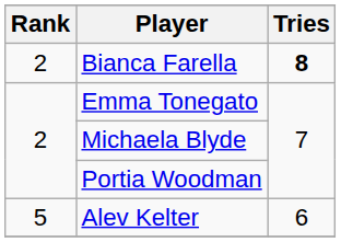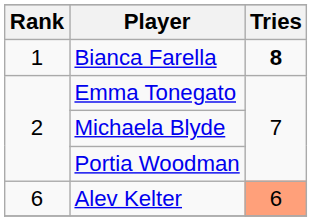Bianca Farella | Rank: 2 -> 1
Alev Kelter | Rank: 5 -> 6
Alev Kelter | Tries: no background -> lightsalmon background
